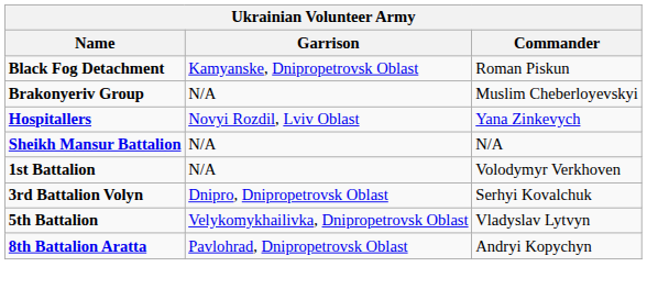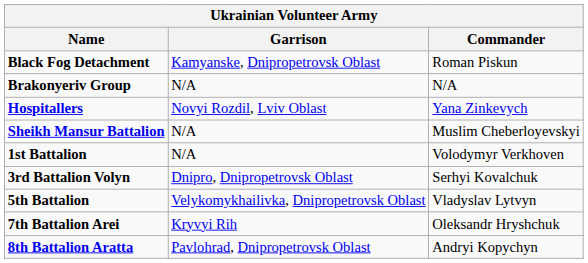Brakonyeriv Group | Commander: Muslim Cheberloyevskyi -> N/A
Sheikh Mansur Battalion | Commander: N/A -> Muslim Cheberloyevskyi
+ row: 7th Battalion Arei | Kryvyi Rih | Oleksandr Hryshchuk
